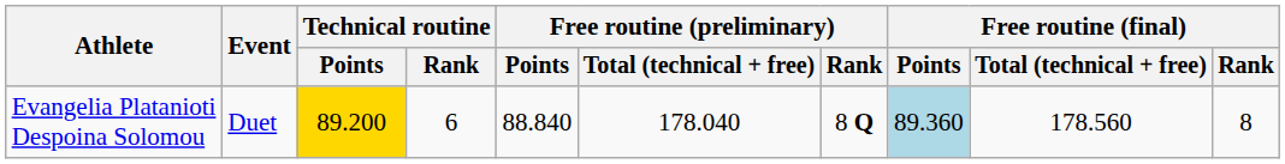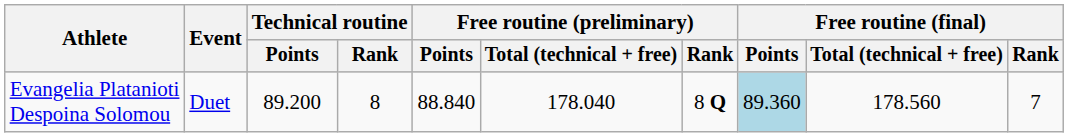Evangelia Platanioti Despoina Solomou | Technical routine / Points: gold background -> no background
Evangelia Platanioti Despoina Solomou | Technical routine / Rank: 6 -> 8
Evangelia Platanioti Despoina Solomou | Free routine (final) / Rank: 8 -> 7
